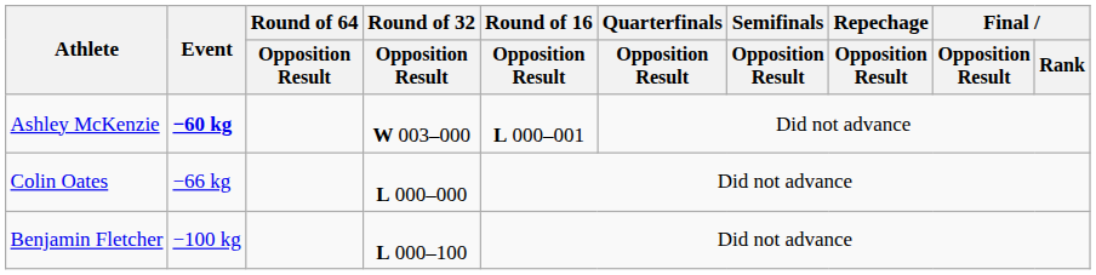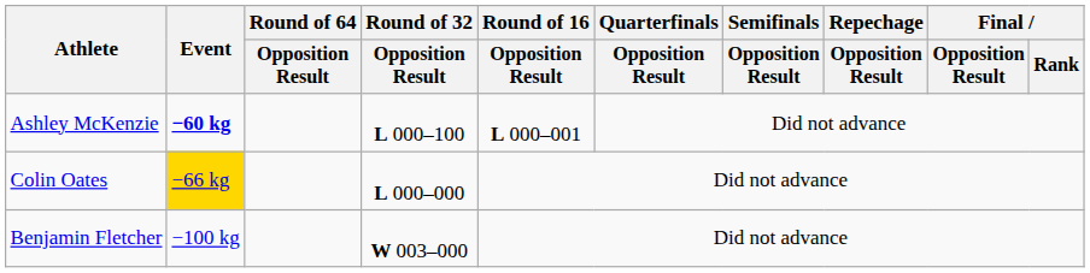Ashley McKenzie | Round of 32 / Opposition Result: W 003–000 -> L 000–100
Colin Oates | Event: no background -> gold background
Benjamin Fletcher | Round of 32 / Opposition Result: L 000–100 -> W 003–000
